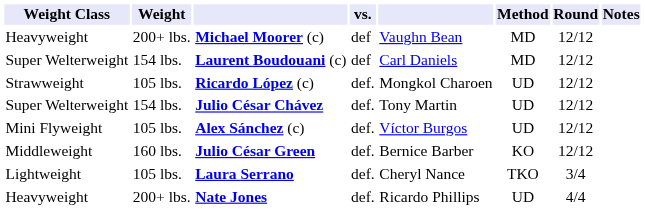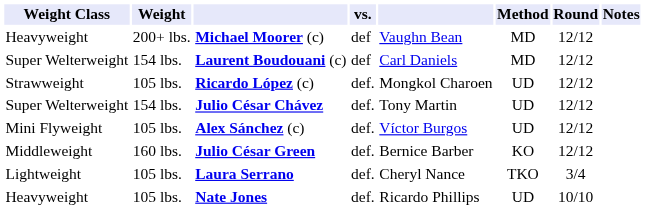Nate Jones | Weight: 200+ lbs. -> 105 lbs.
Nate Jones | Round: 4/4 -> 10/10
